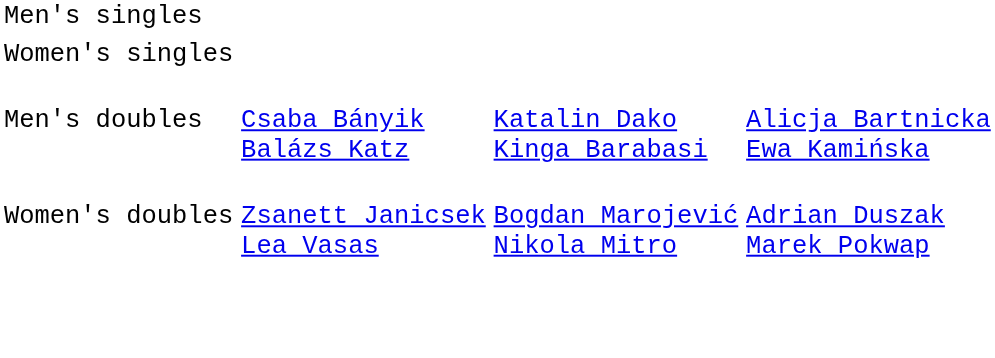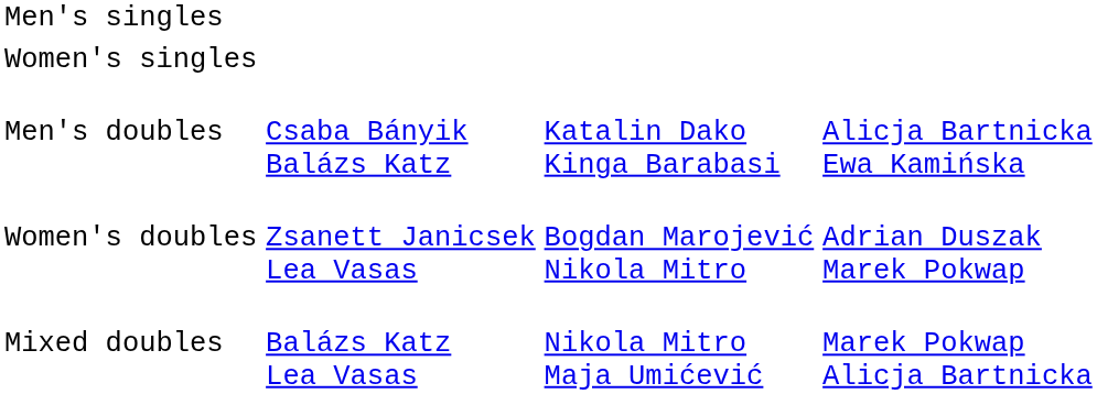+ row: Mixed doubles | Balázs Katz Lea Vasas | Nikola Mitro Maja Umićević | Marek Pokwap Alicja Bartnicka
